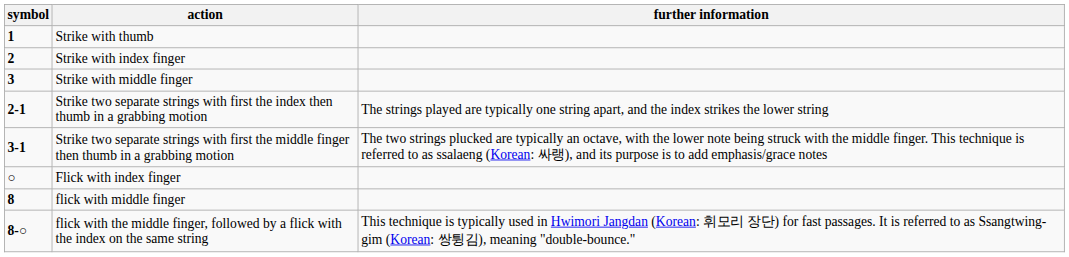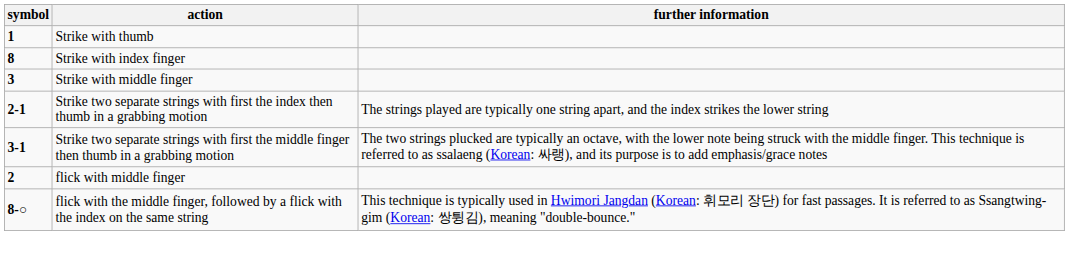Strike with index finger | symbol: 2 -> 8
- row: ○ | Flick with index finger
flick with middle finger | symbol: 8 -> 2
